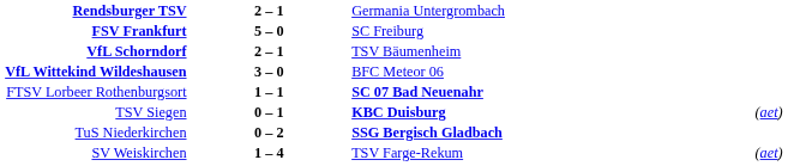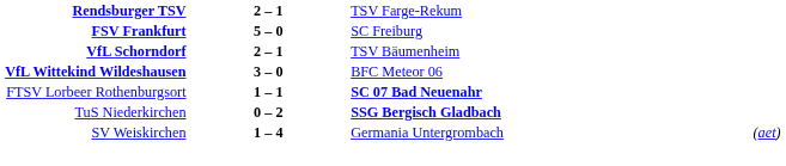Rendsburger TSV | column 3: Germania Untergrombach -> TSV Farge-Rekum
- row: TSV Siegen | 0 – 1 | KBC Duisburg | (aet)
SV Weiskirchen | column 3: TSV Farge-Rekum -> Germania Untergrombach
